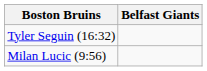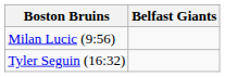rows swapped: Milan Lucic (9:56) <-> Tyler Seguin (16:32)
